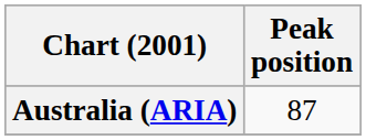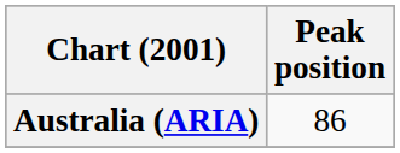Australia (ARIA) | Peak position: 87 -> 86
